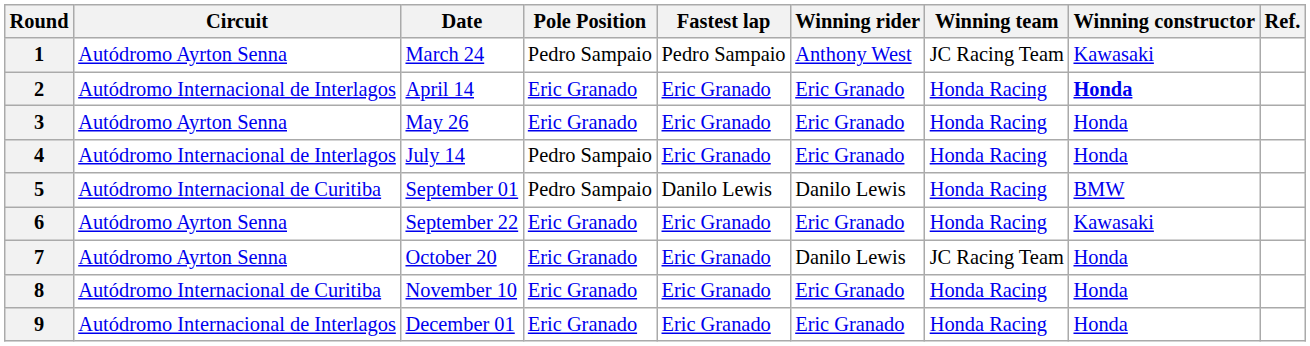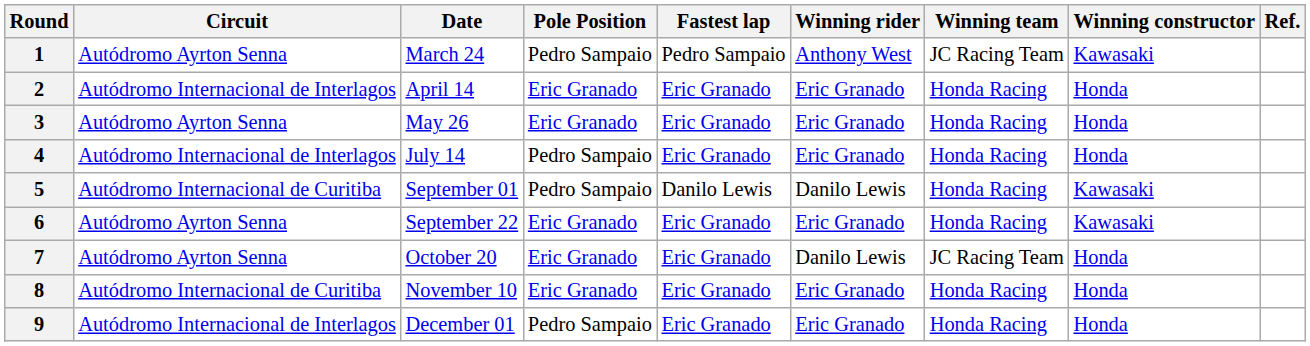2 | Winning constructor: bold -> normal
5 | Winning constructor: BMW -> Kawasaki
9 | Pole Position: Eric Granado -> Pedro Sampaio
